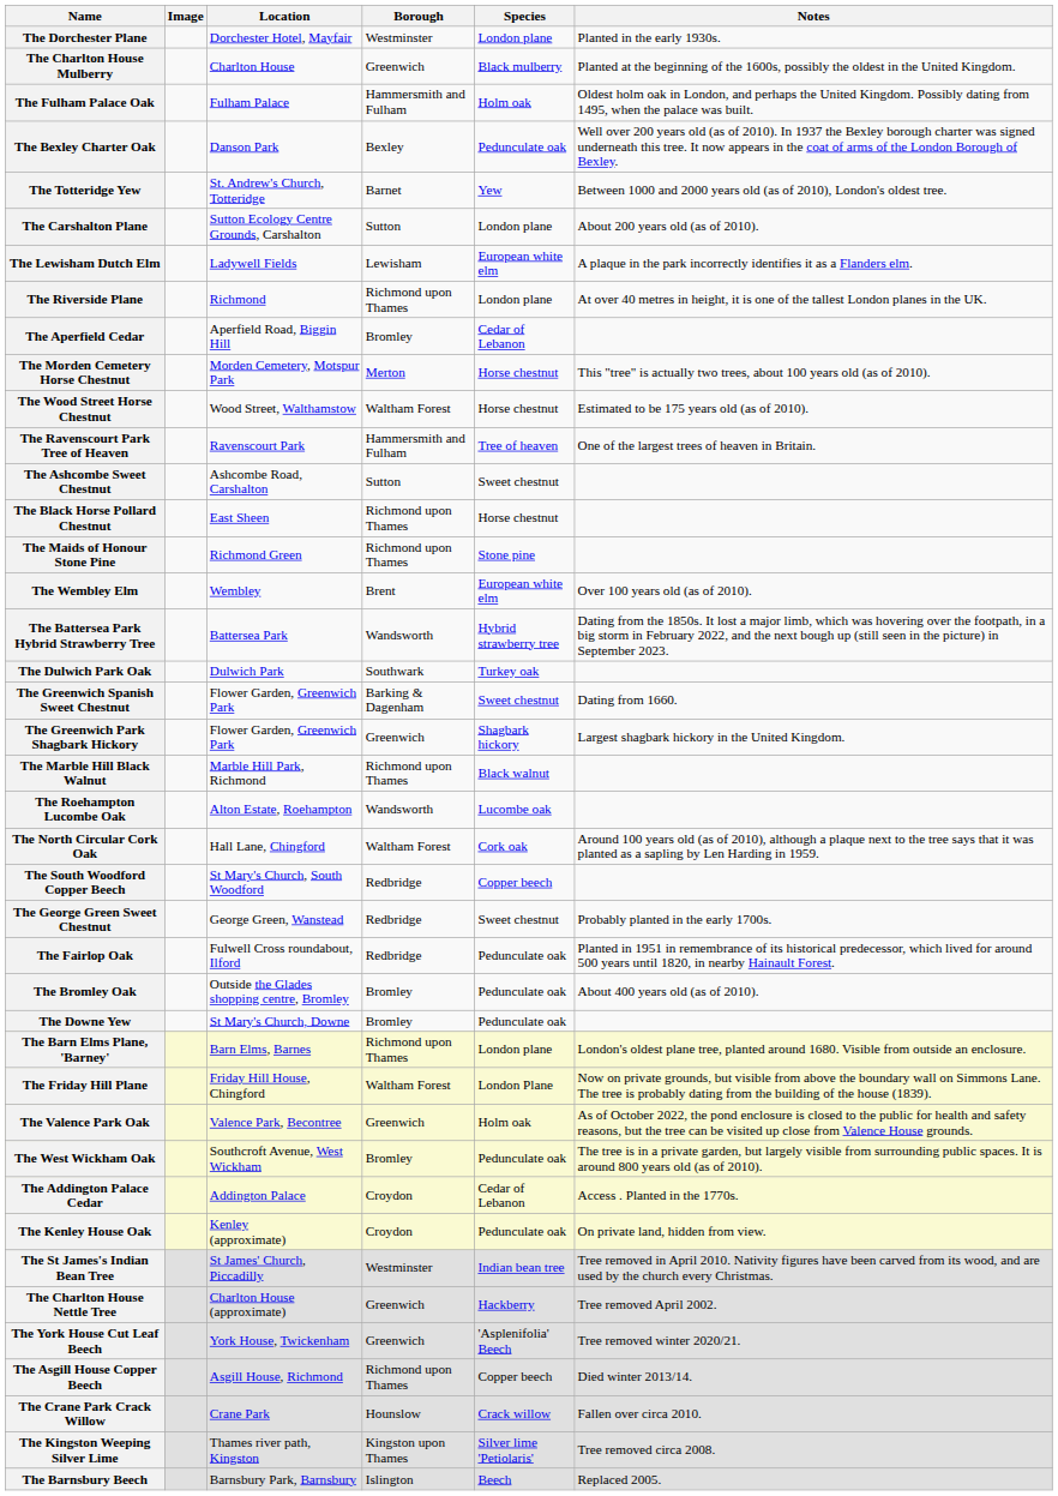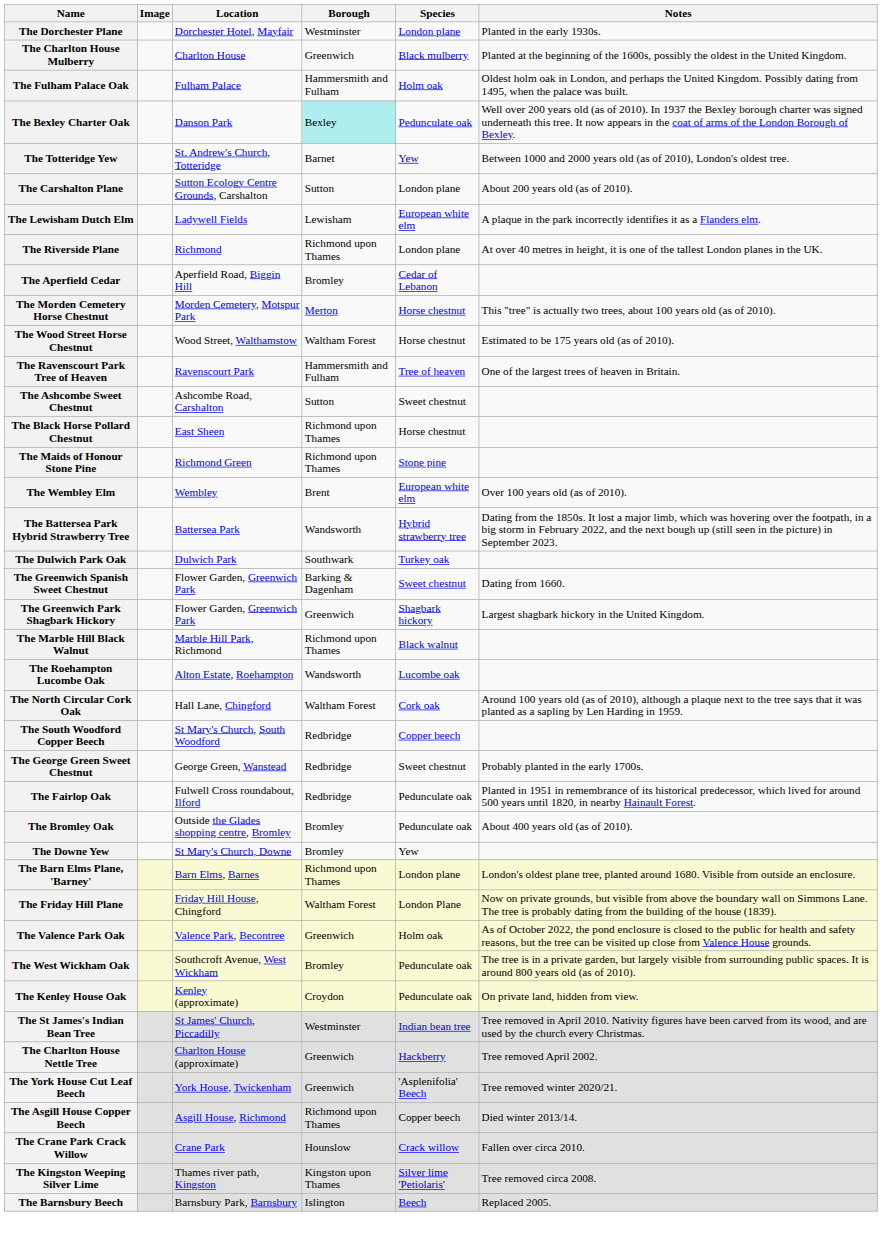The Bexley Charter Oak | Borough: no background -> paleturquoise background
The Downe Yew | Species: Pedunculate oak -> Yew
- row: The Addington Palace Cedar | Addington Palace | Croydon | Cedar of Lebanon | Access . Planted in the 1770s.
